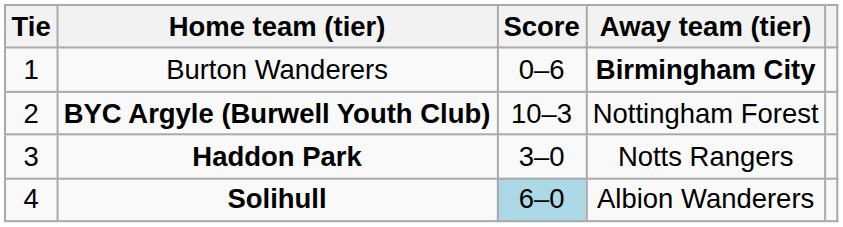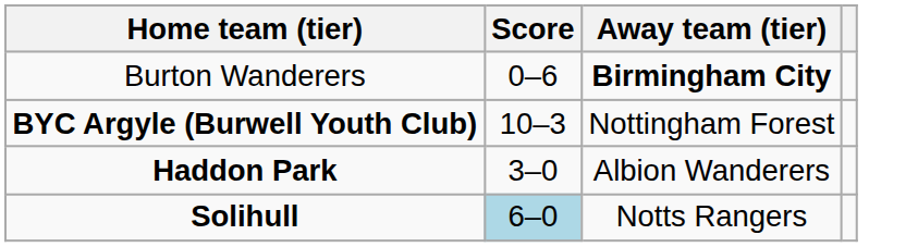- column: Tie | 1 | 2 | 3 | 4
Haddon Park | Away team (tier): Notts Rangers -> Albion Wanderers
Solihull | Away team (tier): Albion Wanderers -> Notts Rangers
